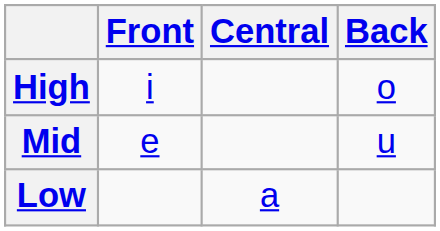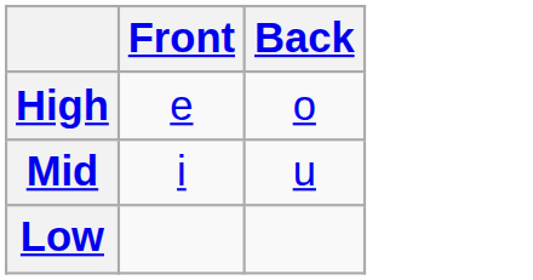- column: Central | a
High | Front: i -> e
Mid | Front: e -> i
